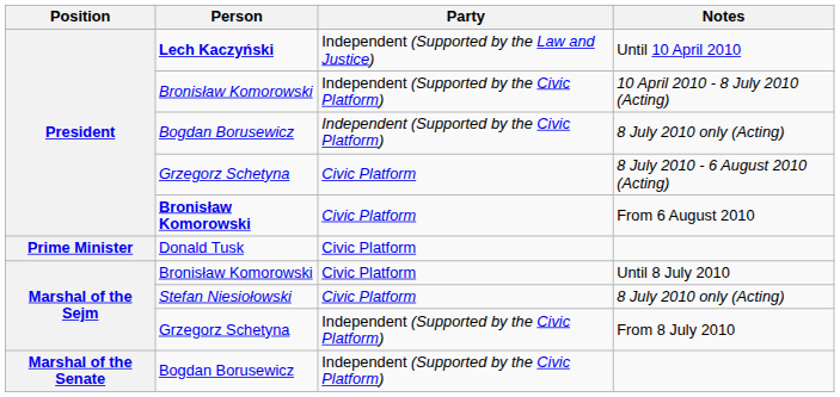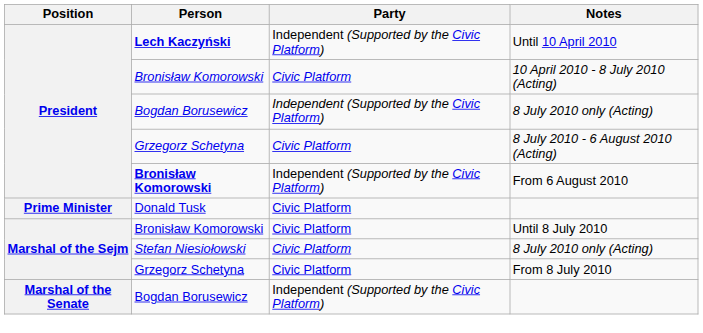Until 10 April 2010 | Party: Independent (Supported by the Law and Justice) -> Independent (Supported by the Civic Platform)
10 April 2010 - 8 July 2010 (Acting) | Party: Independent (Supported by the Civic Platform) -> Civic Platform
From 6 August 2010 | Party: Civic Platform -> Independent (Supported by the Civic Platform)
From 8 July 2010 | Party: Independent (Supported by the Civic Platform) -> Civic Platform
